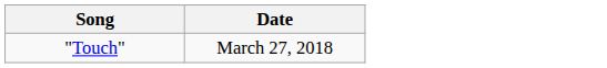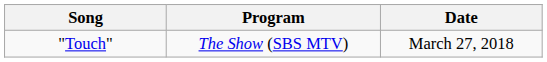+ column: Program | The Show (SBS MTV)
